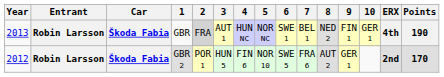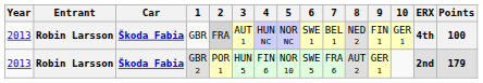GBR | Points: 190 -> 100
GBR 2 | Year: 2012 -> 2013
GBR 2 | Points: 170 -> 179
